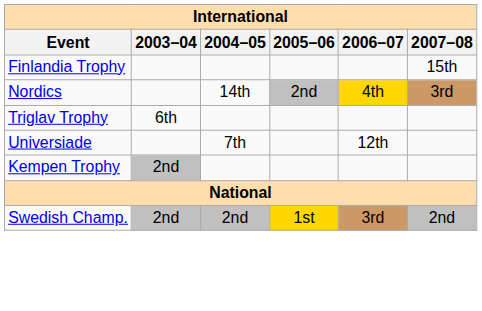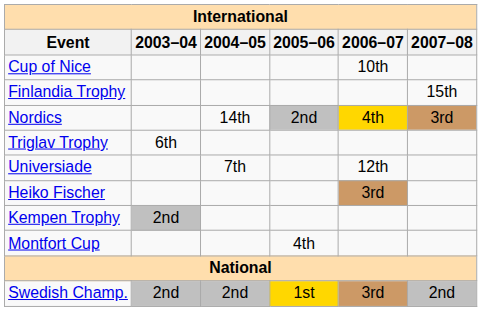+ row: Cup of Nice | 10th
+ row: Heiko Fischer | 3rd
+ row: Montfort Cup | 4th
